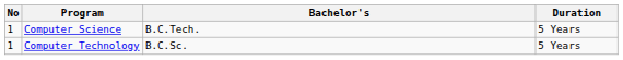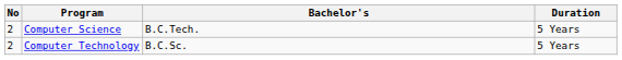Computer Science | No: 1 -> 2
Computer Technology | No: 1 -> 2
